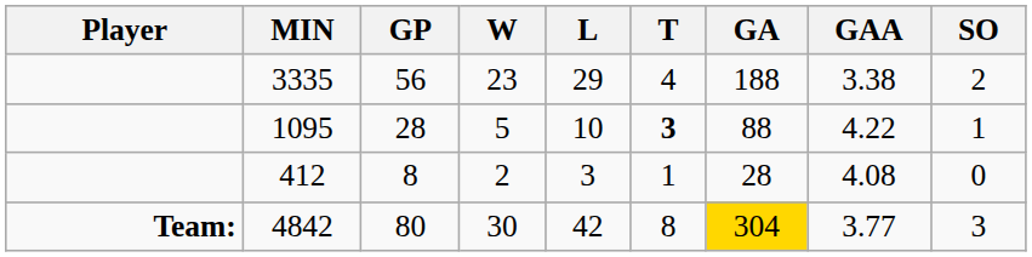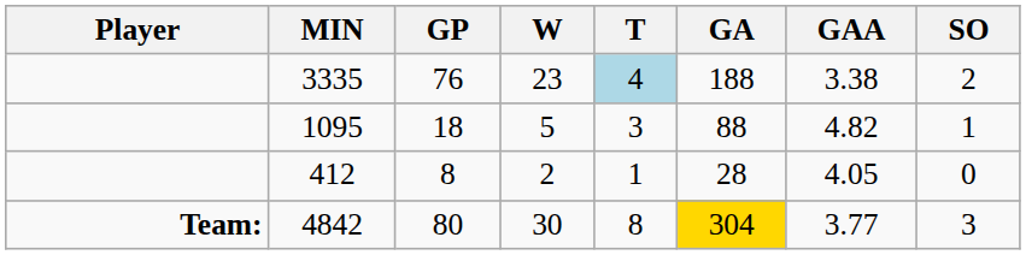- column: L | 29 | 10 | 3 | 42
3335 | GP: 56 -> 76
3335 | T: no background -> lightblue background
1095 | GP: 28 -> 18
1095 | T: bold -> normal
1095 | GAA: 4.22 -> 4.82
412 | GAA: 4.08 -> 4.05
